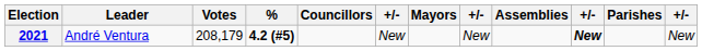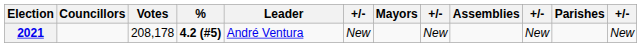columns swapped: Leader <-> Councillors
2021 | Votes: 208,179 -> 208,178
2021 | column 10: bold -> normal
